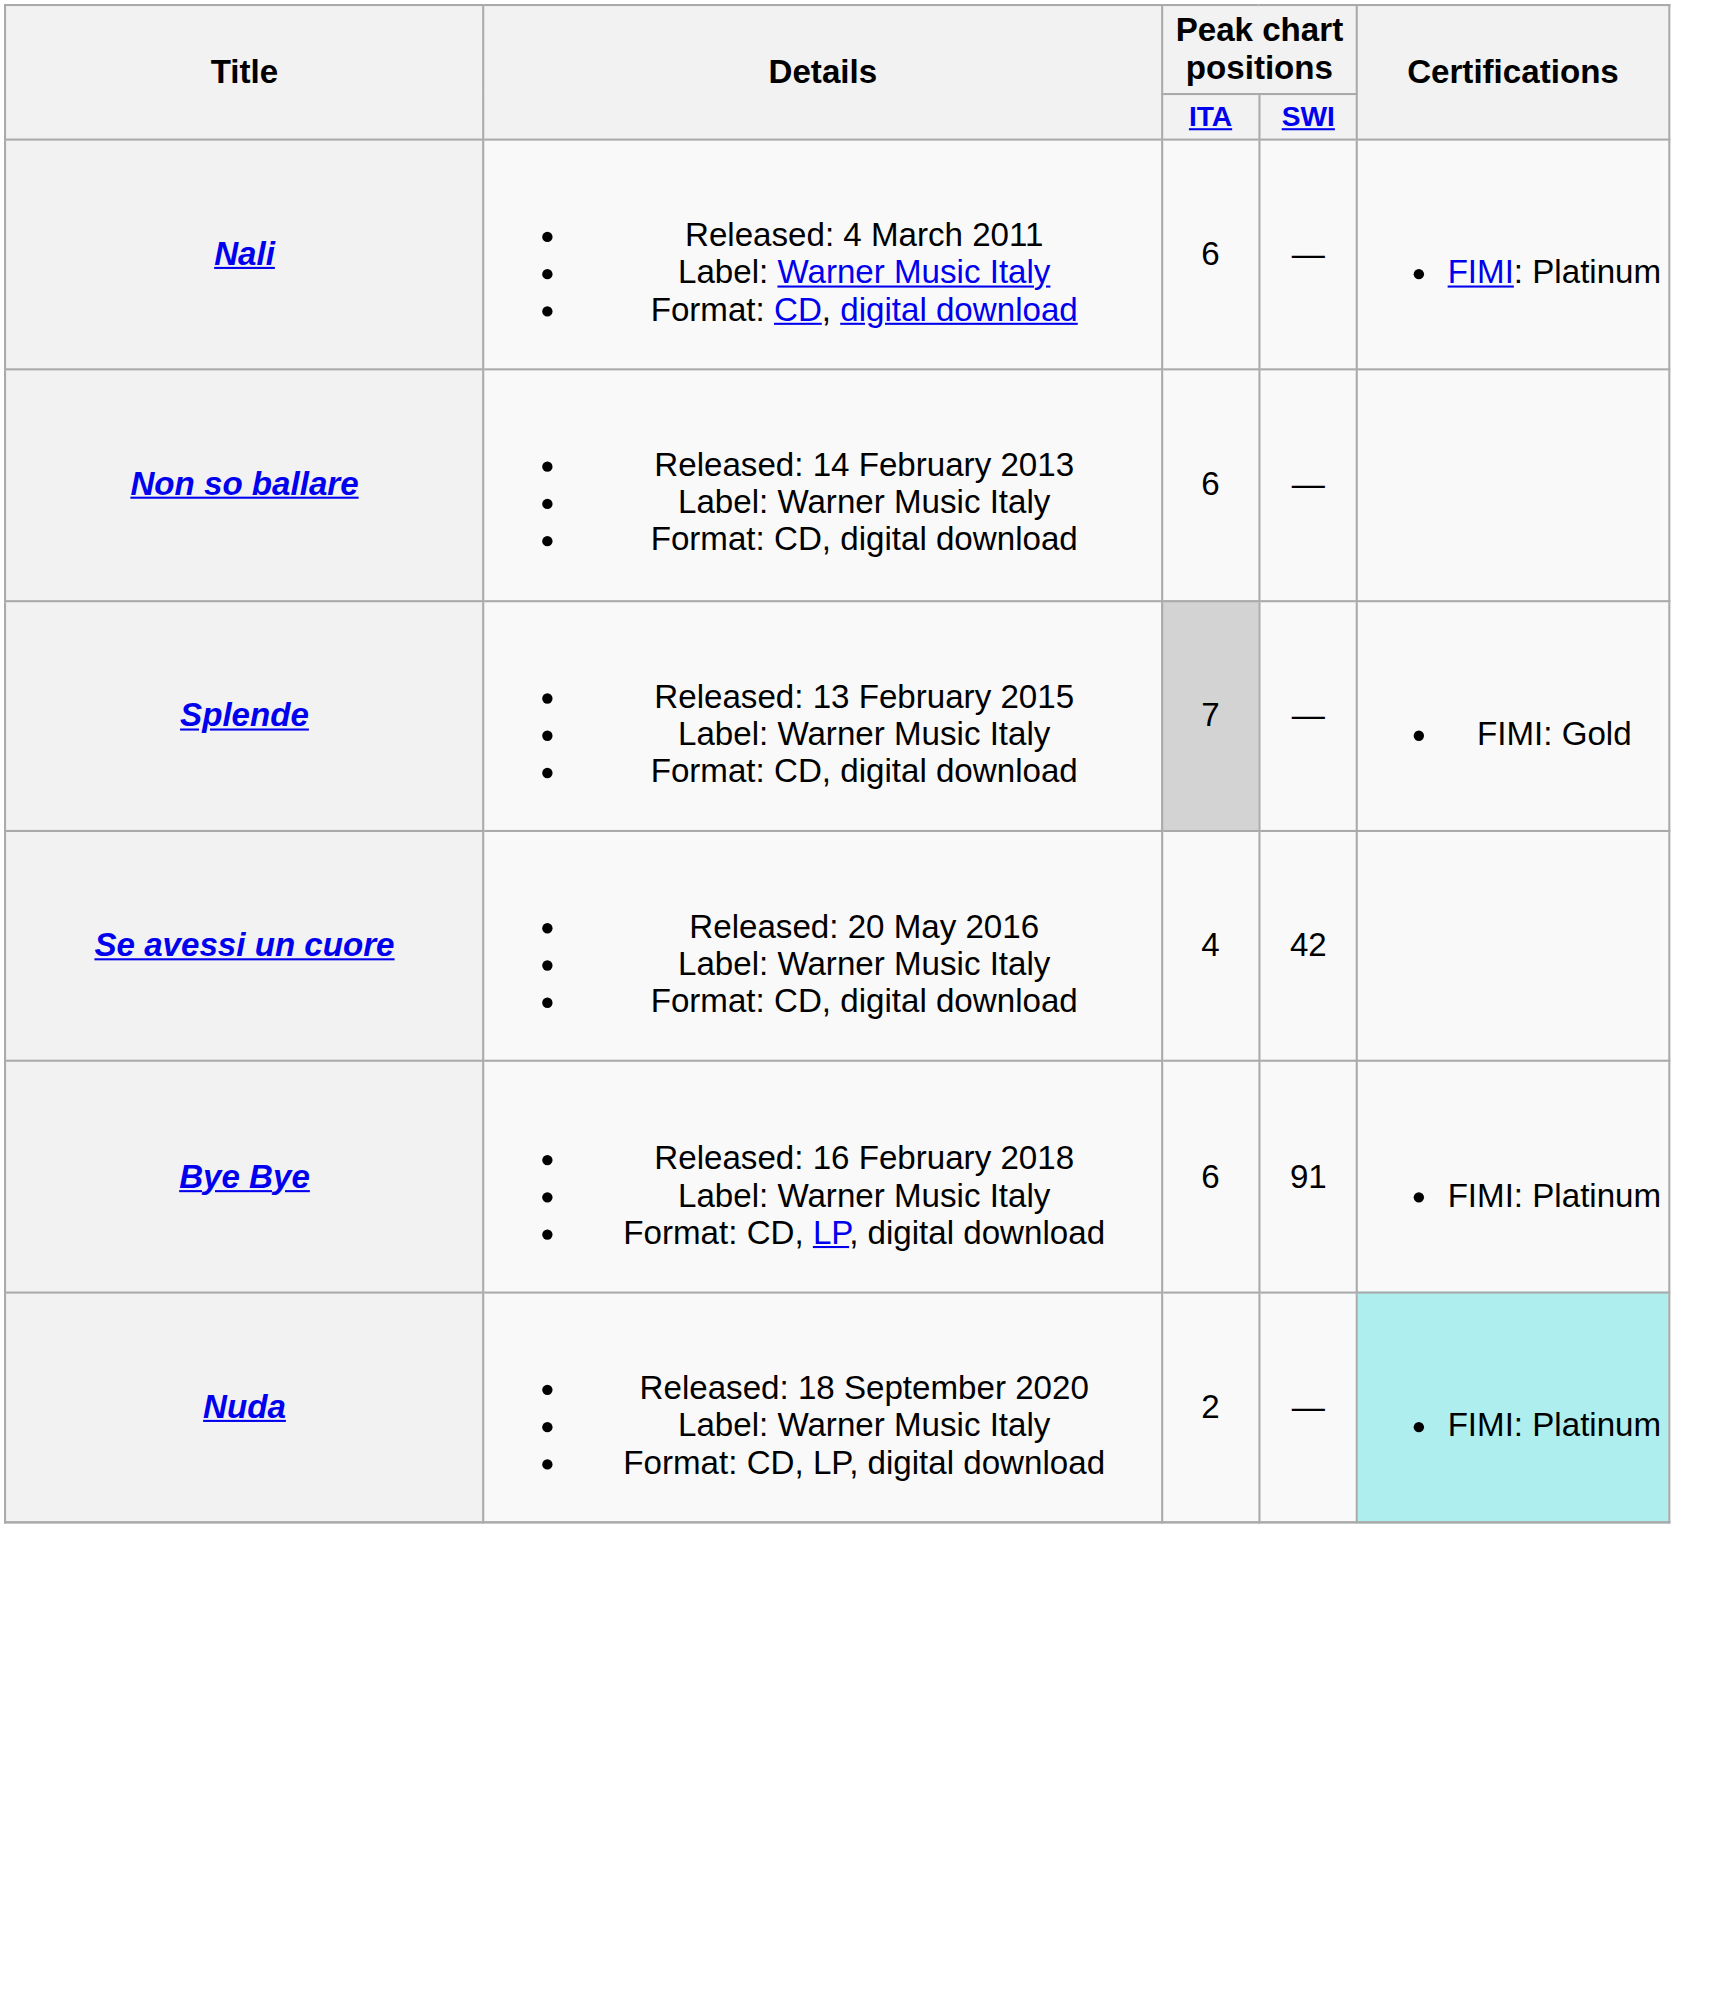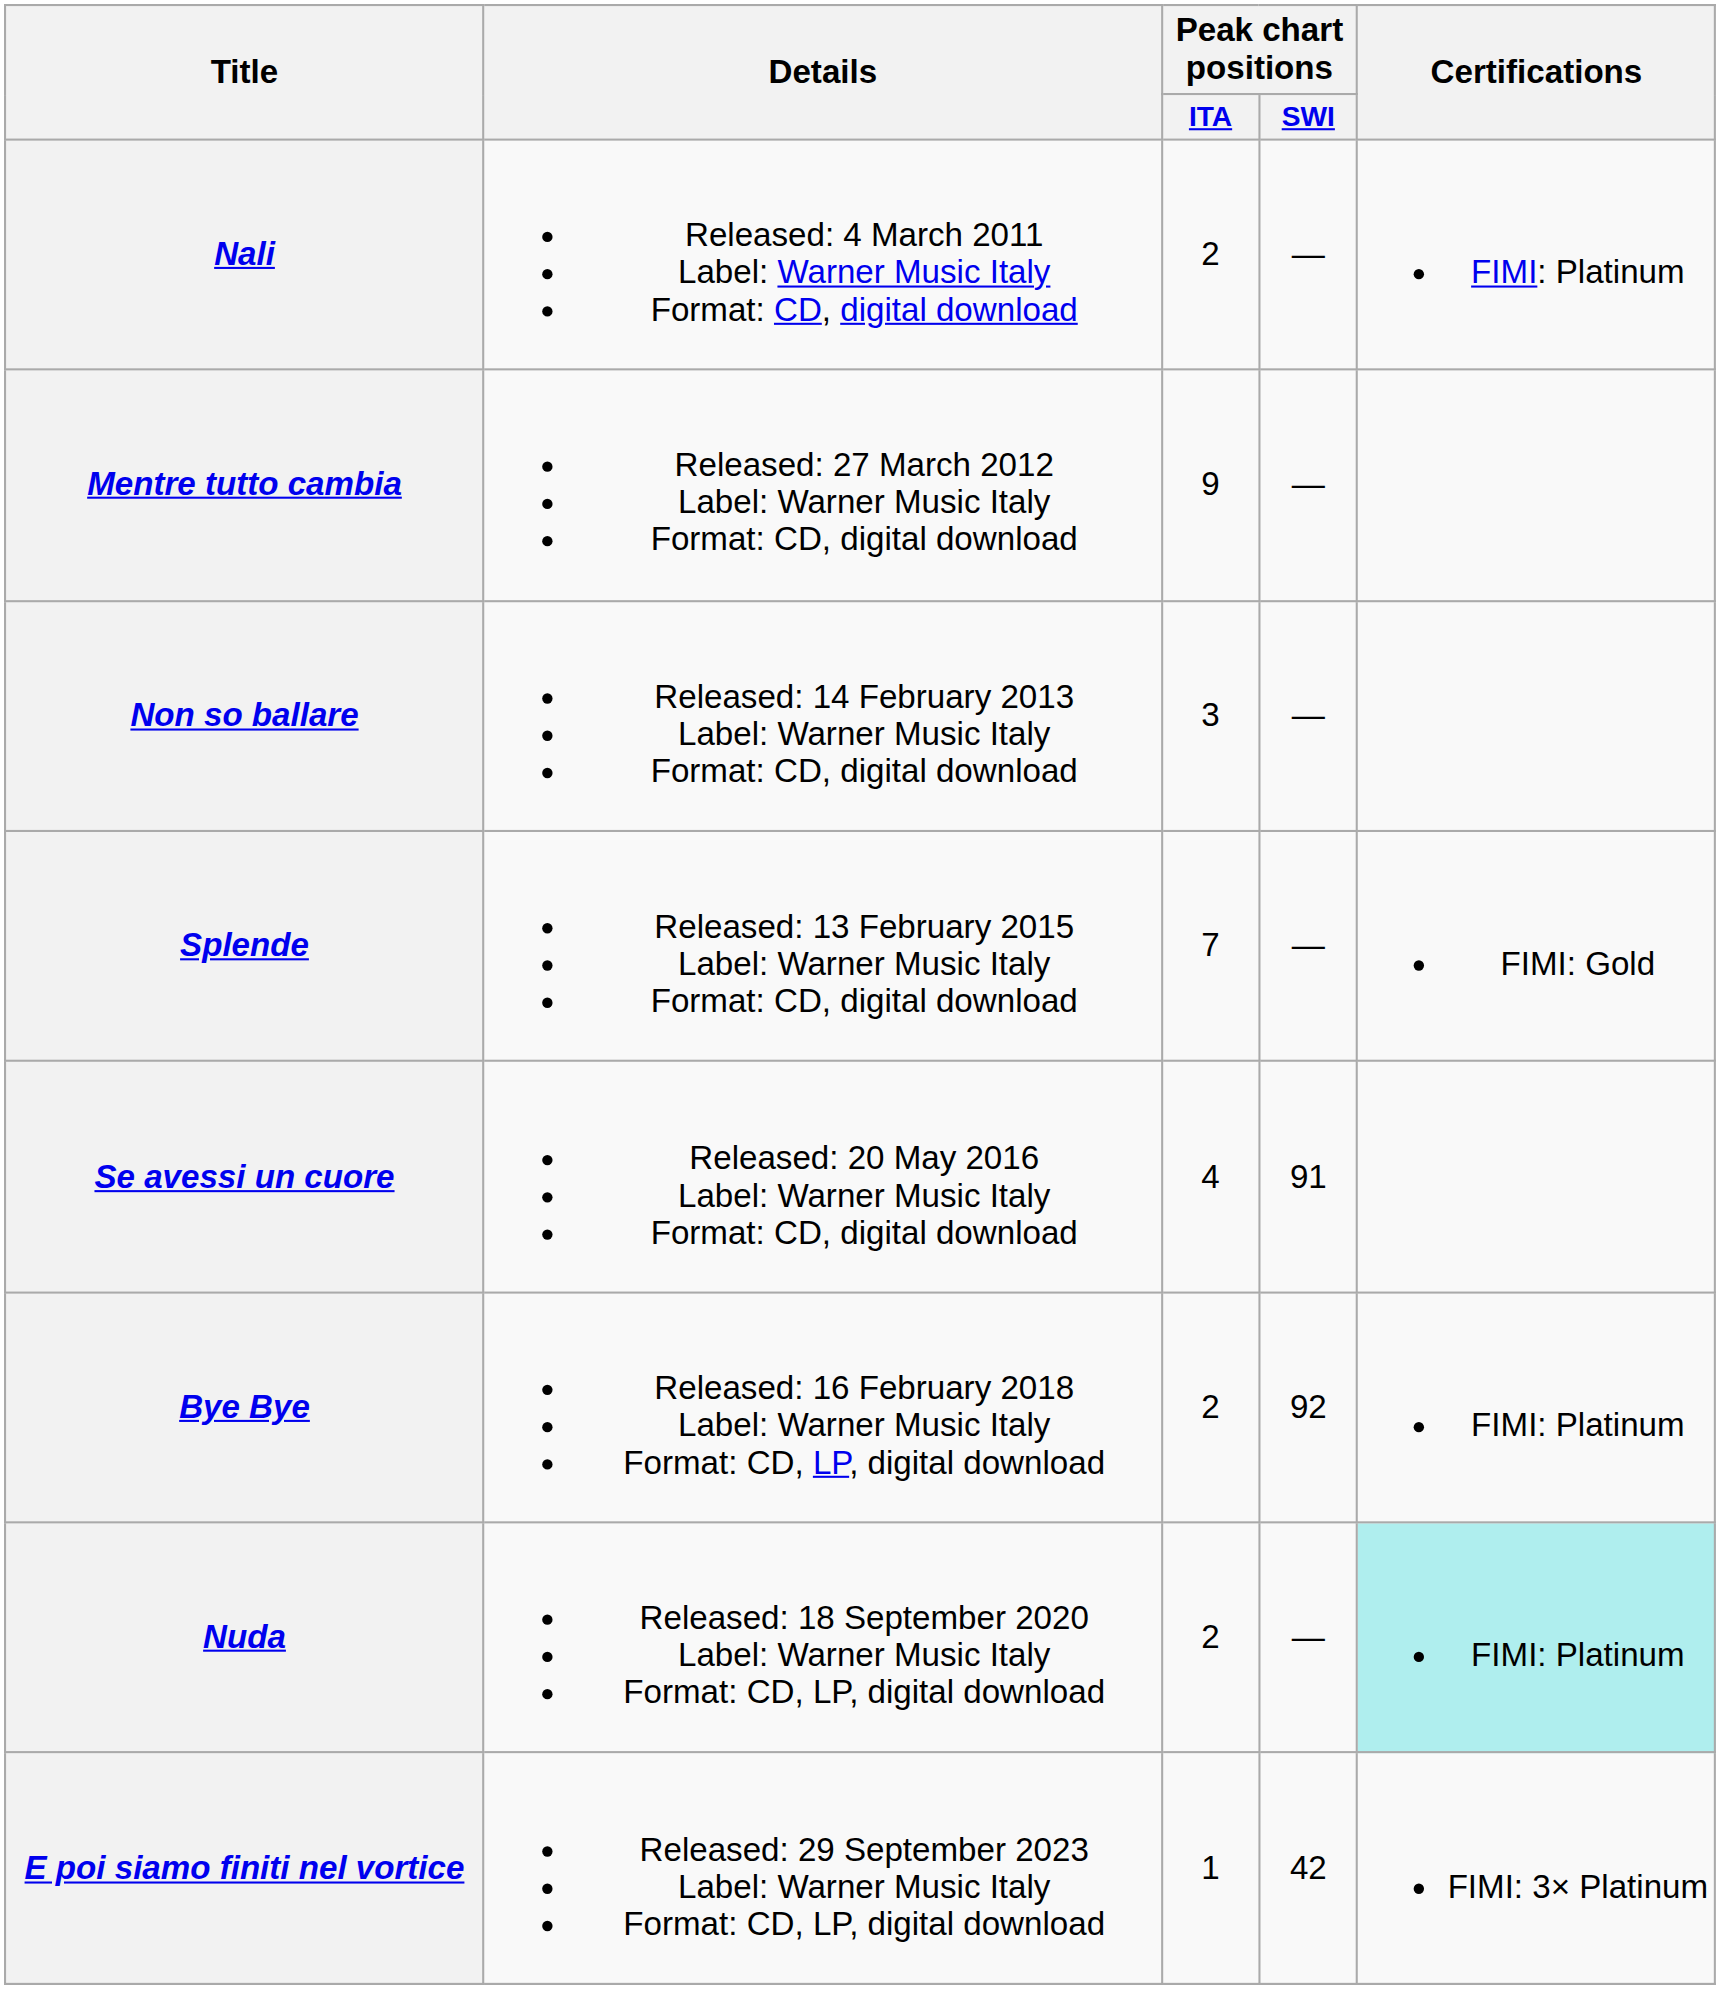Nali | Peak chart positions / ITA: 6 -> 2
+ row: Mentre tutto cambia | Released: 27 March 2012 Label: Warner Music Italy Format: CD, digital download | 9 | —
Non so ballare | Peak chart positions / ITA: 6 -> 3
Splende | Peak chart positions / ITA: lightgrey background -> no background
Se avessi un cuore | Peak chart positions / SWI: 42 -> 91
Bye Bye | Peak chart positions / ITA: 6 -> 2
Bye Bye | Peak chart positions / SWI: 91 -> 92
+ row: E poi siamo finiti nel vortice | Released: 29 September 2023 Label: Warner Music Italy Format: CD, LP, digital download | 1 | 42 | FIMI: 3× Platinum
